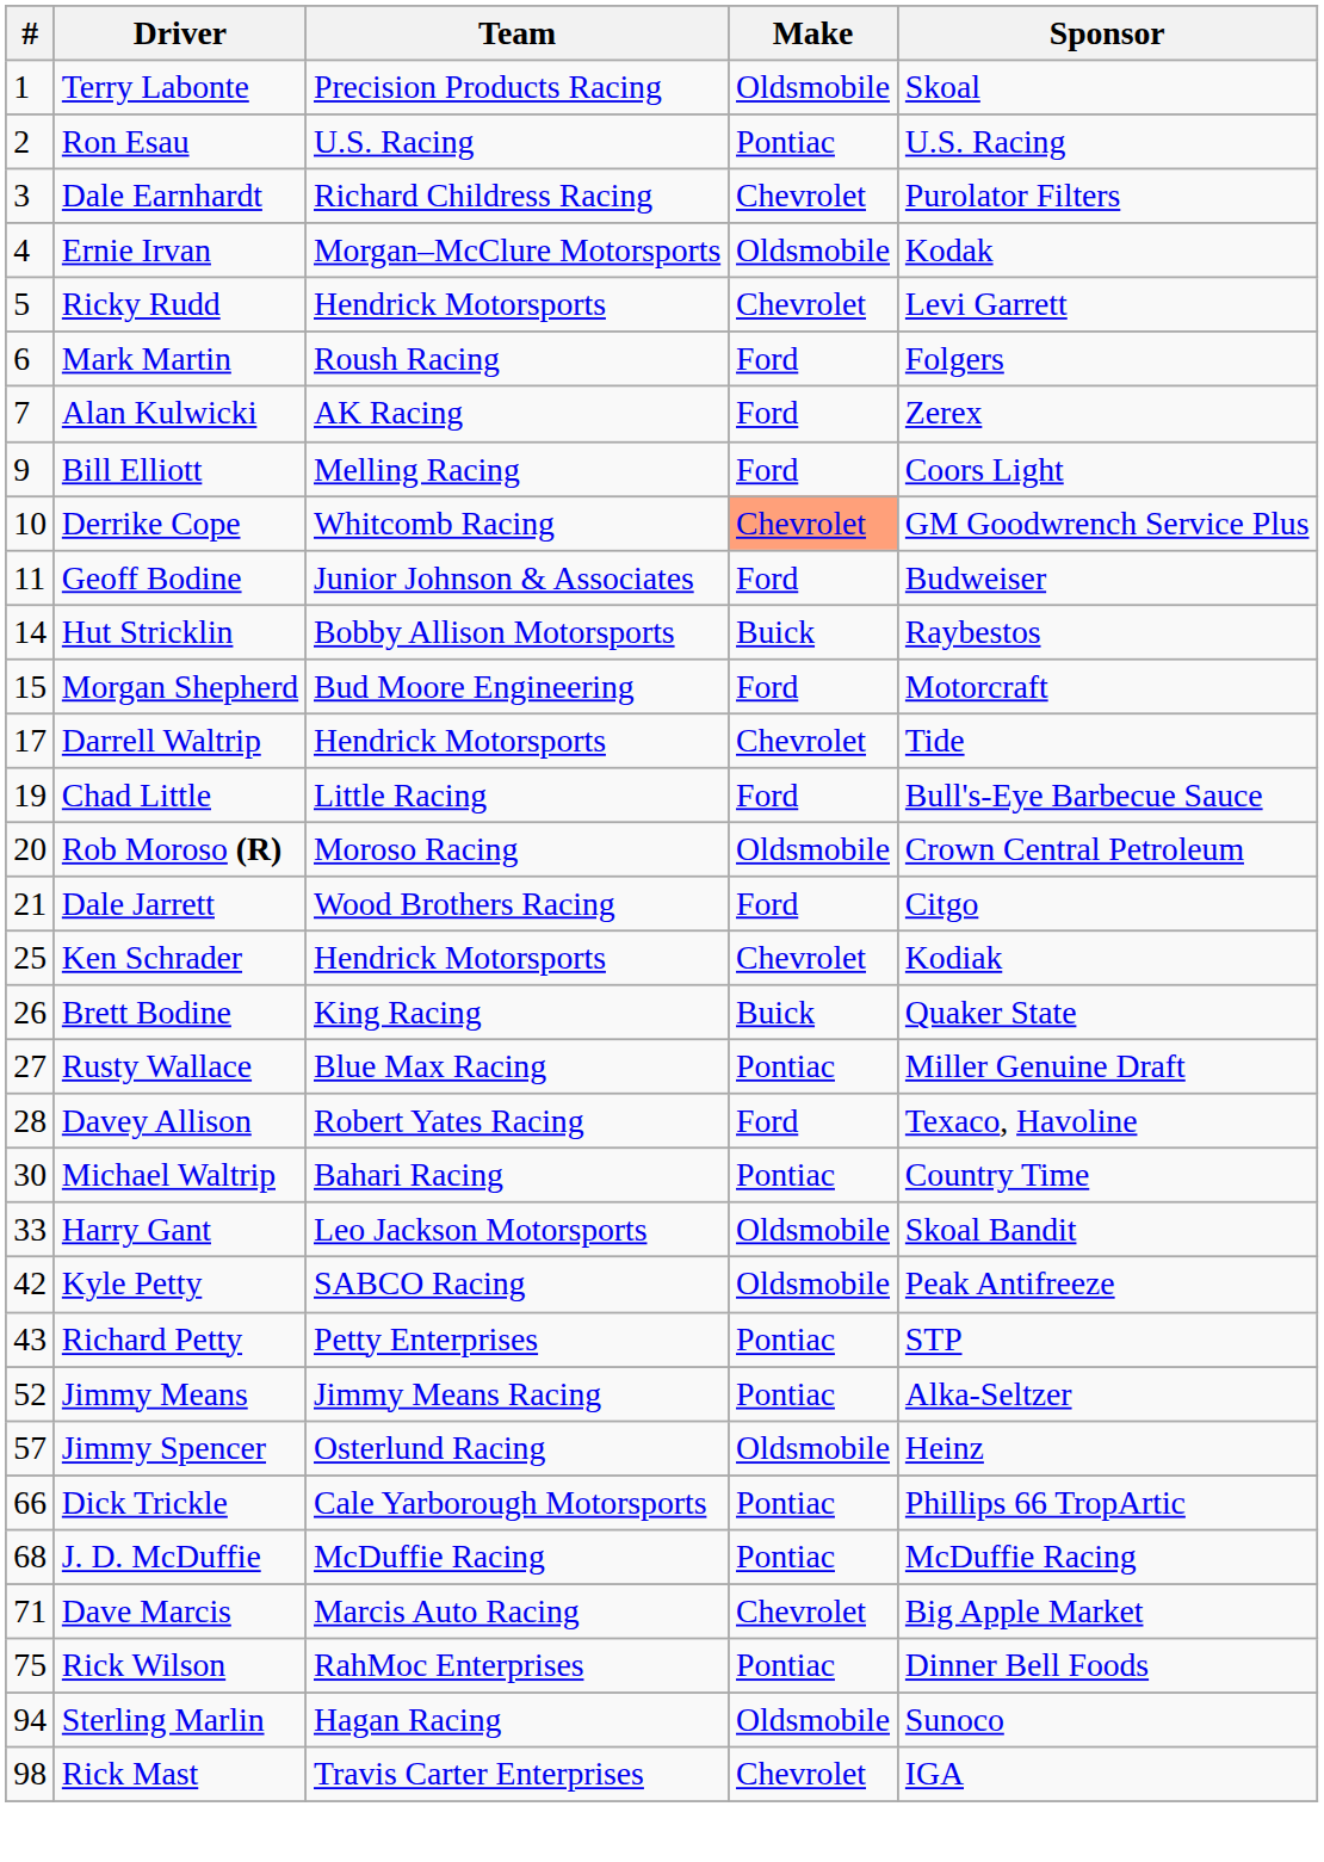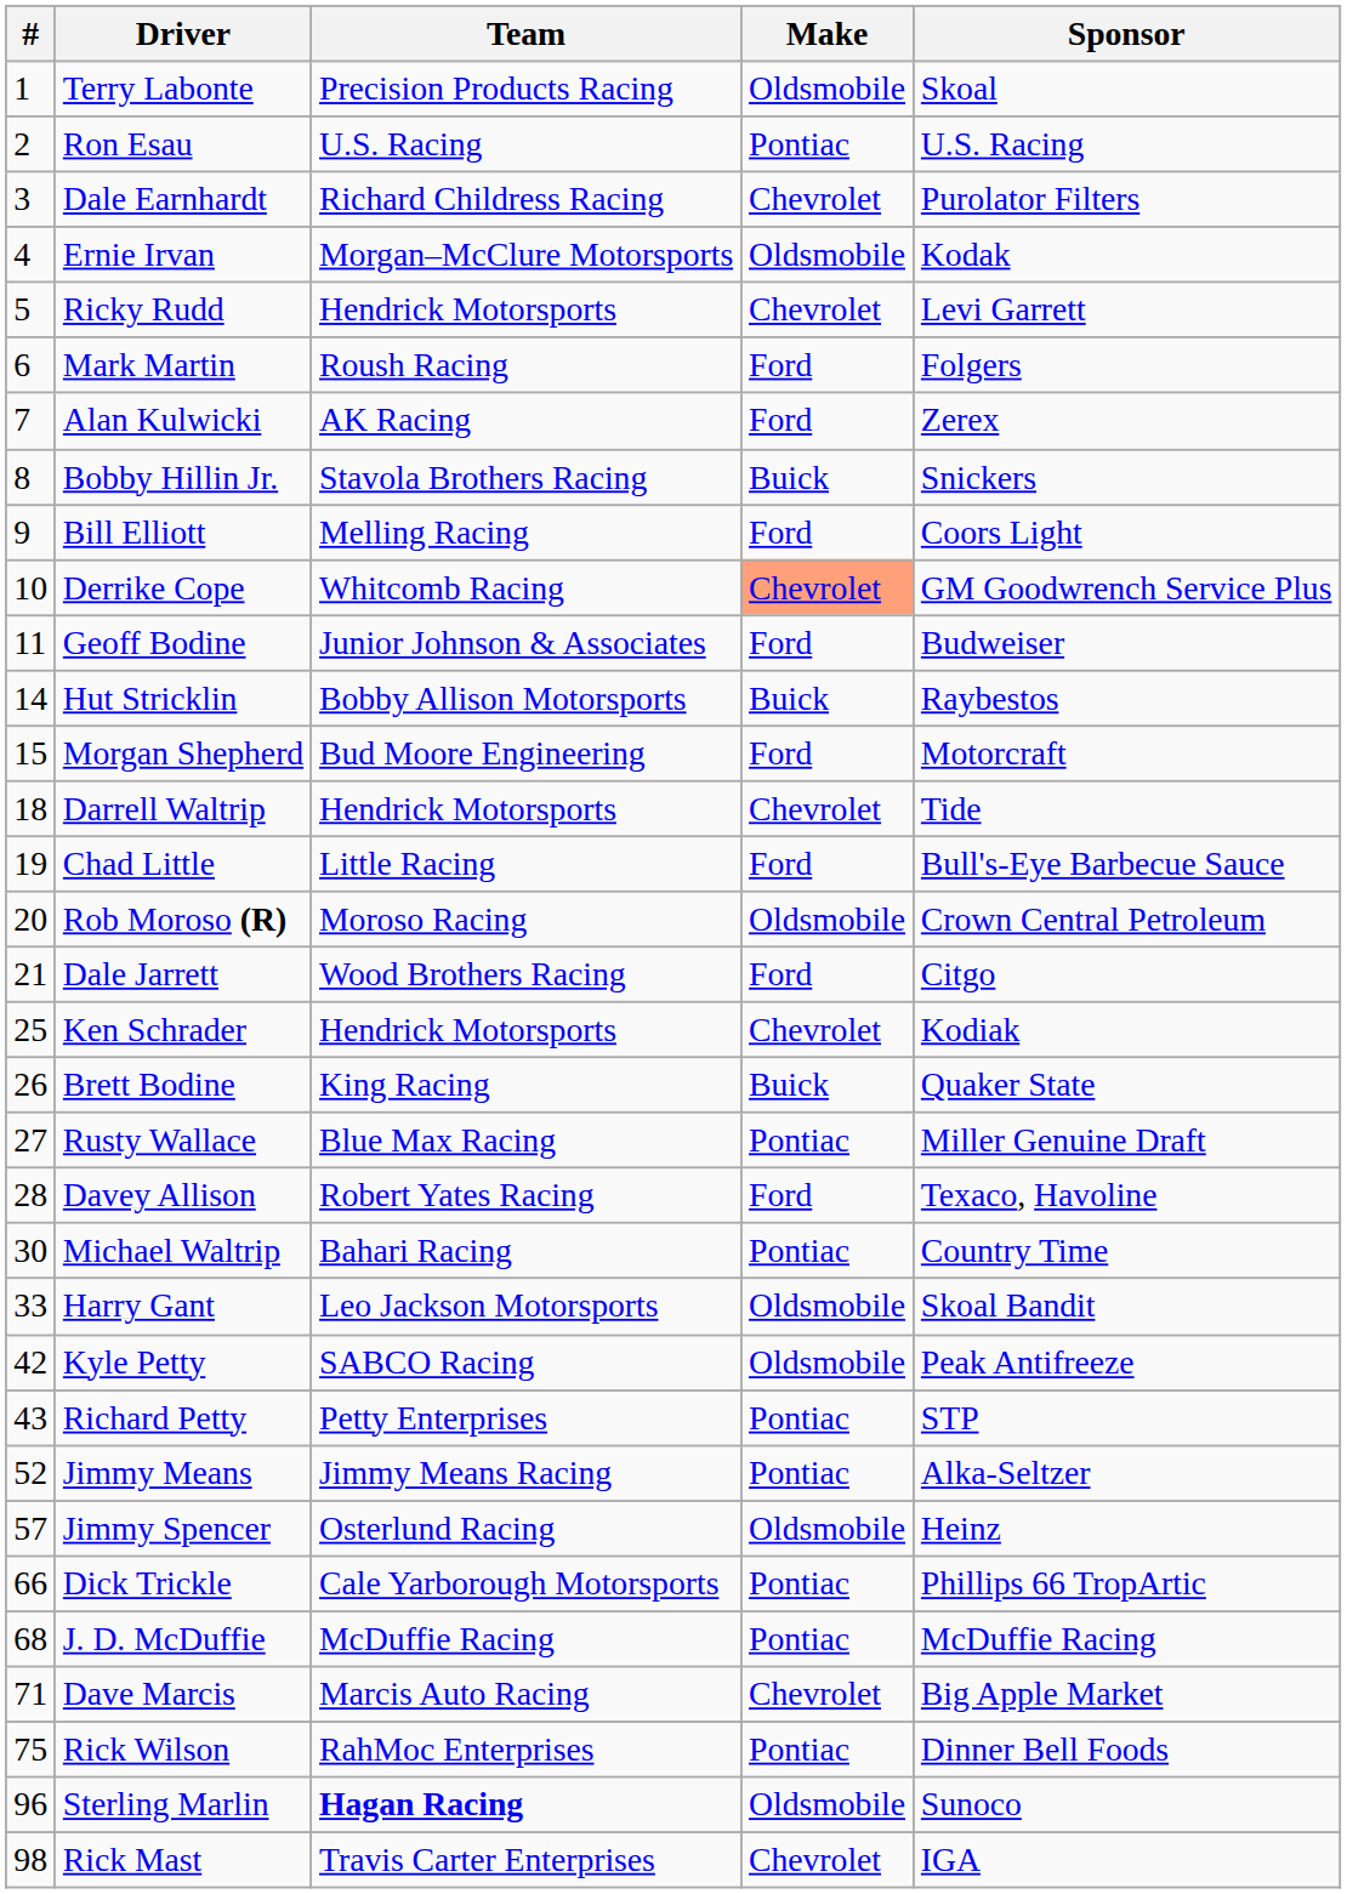+ row: 8 | Bobby Hillin Jr. | Stavola Brothers Racing | Buick | Snickers
Darrell Waltrip | #: 17 -> 18
Sterling Marlin | #: 94 -> 96
Sterling Marlin | Team: normal -> bold
